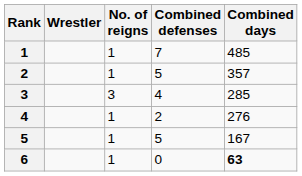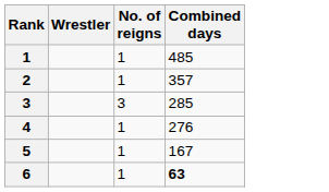- column: Combined defenses | 7 | 5 | 4 | 2 | 5 | 0
